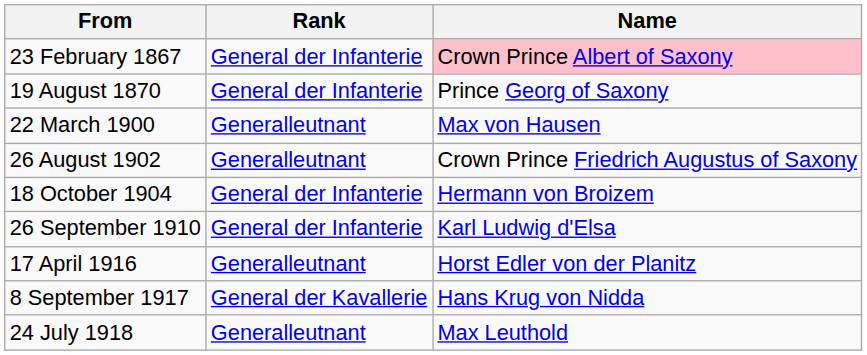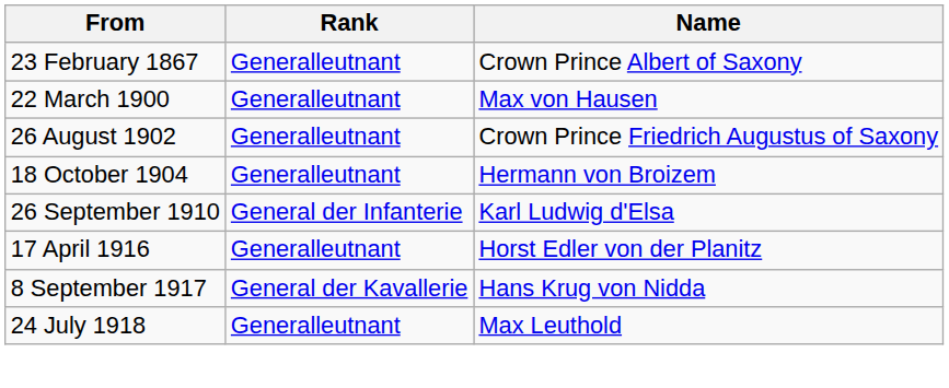23 February 1867 | Rank: General der Infanterie -> Generalleutnant
23 February 1867 | Name: pink background -> no background
- row: 19 August 1870 | General der Infanterie | Prince Georg of Saxony
18 October 1904 | Rank: General der Infanterie -> Generalleutnant
